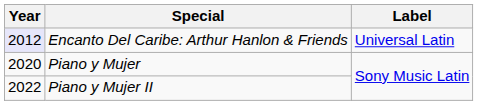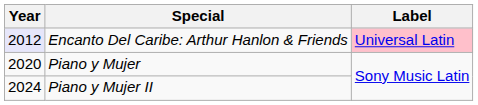Encanto Del Caribe: Arthur Hanlon & Friends | Label: no background -> pink background
Piano y Mujer II | Year: 2022 -> 2024
